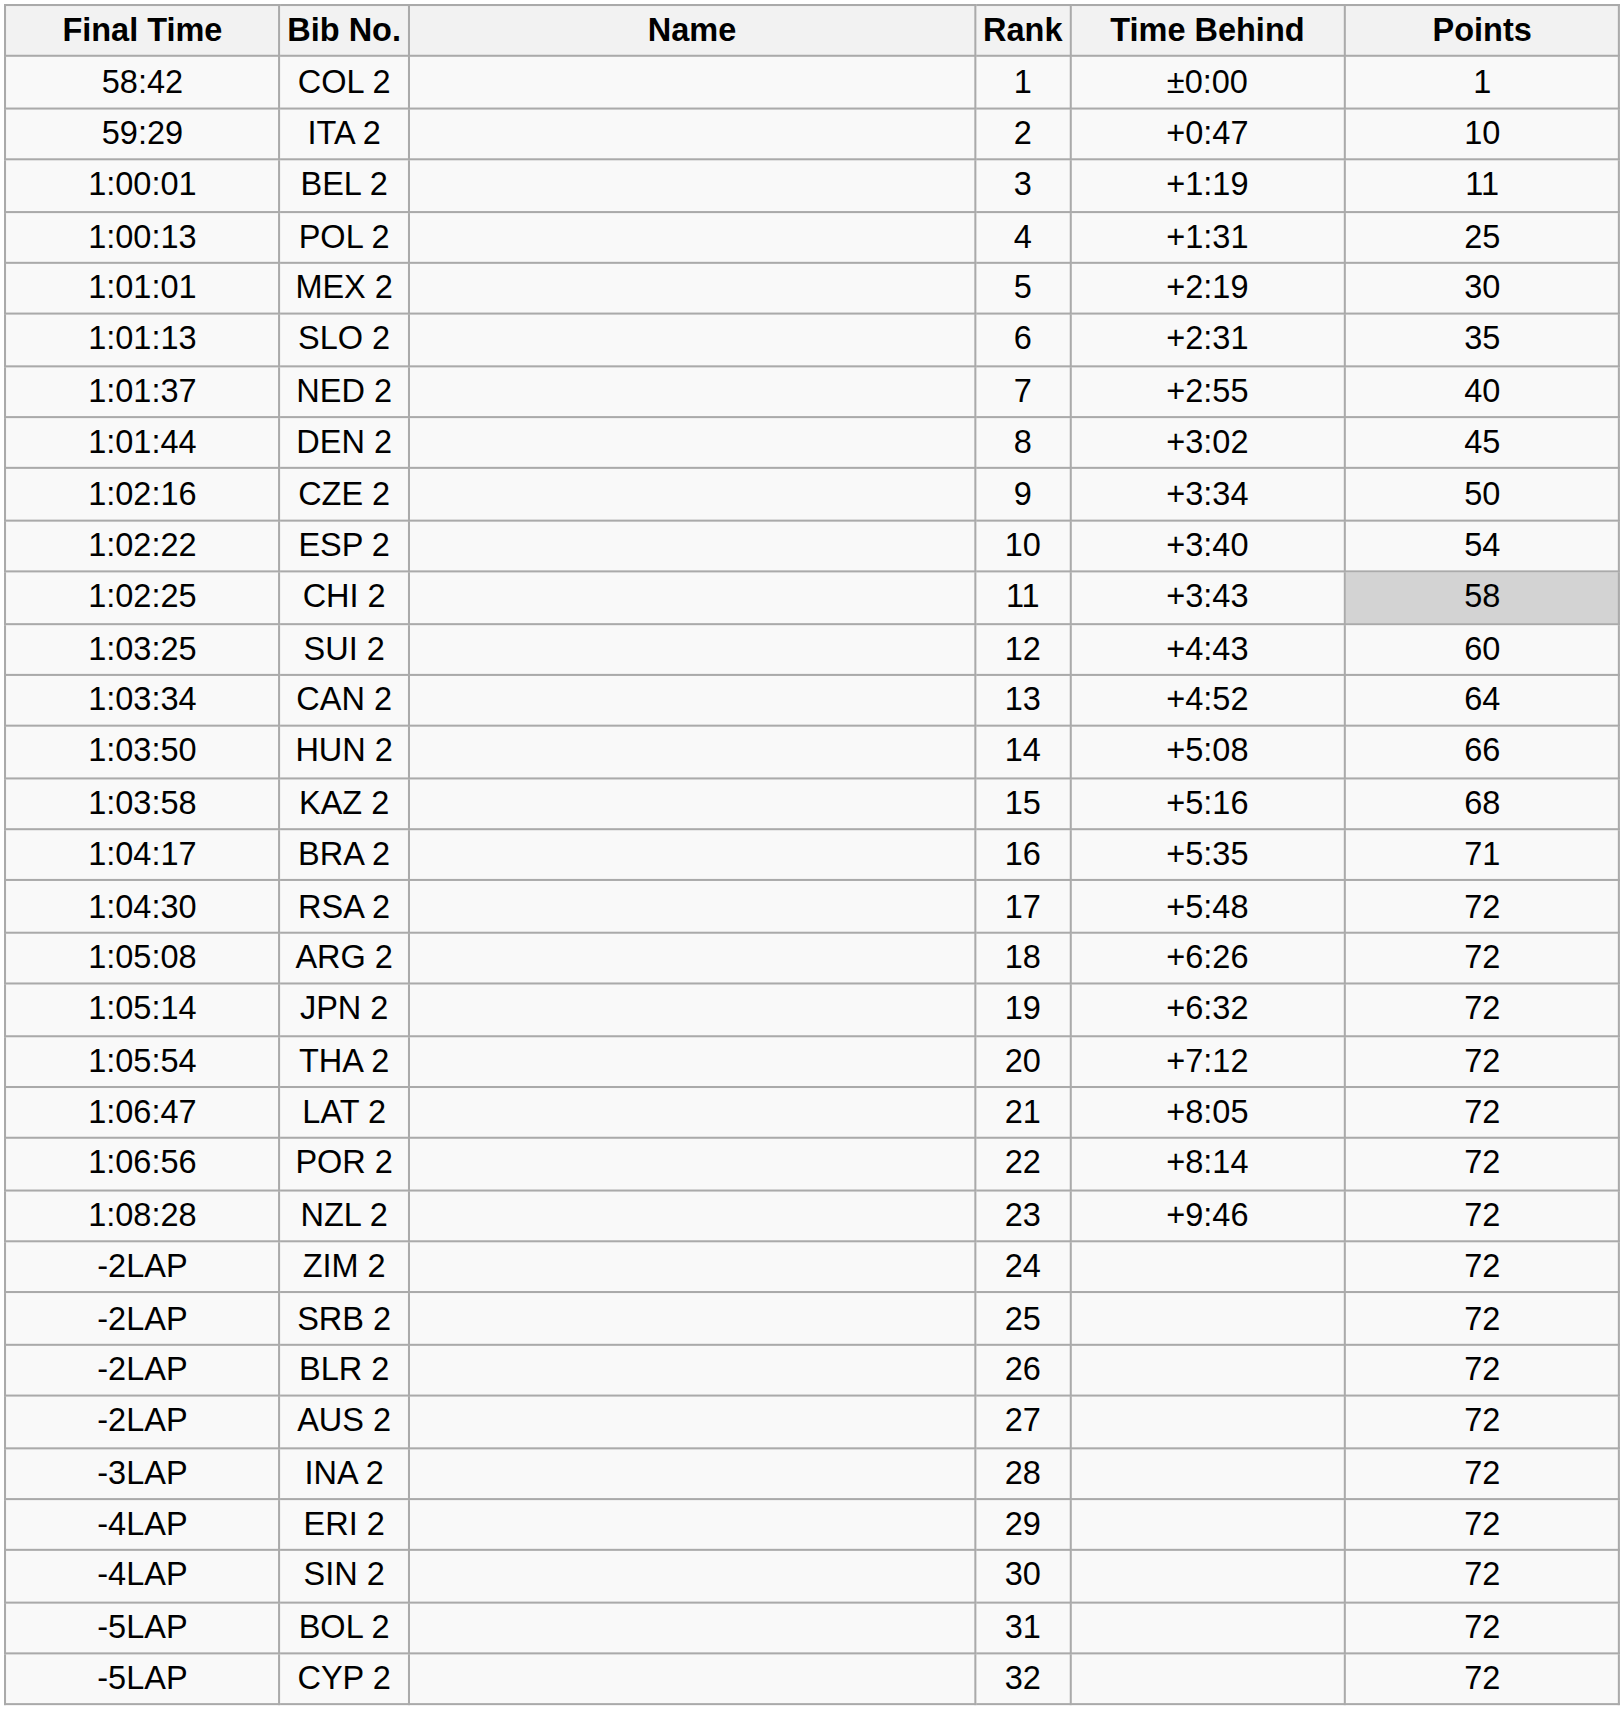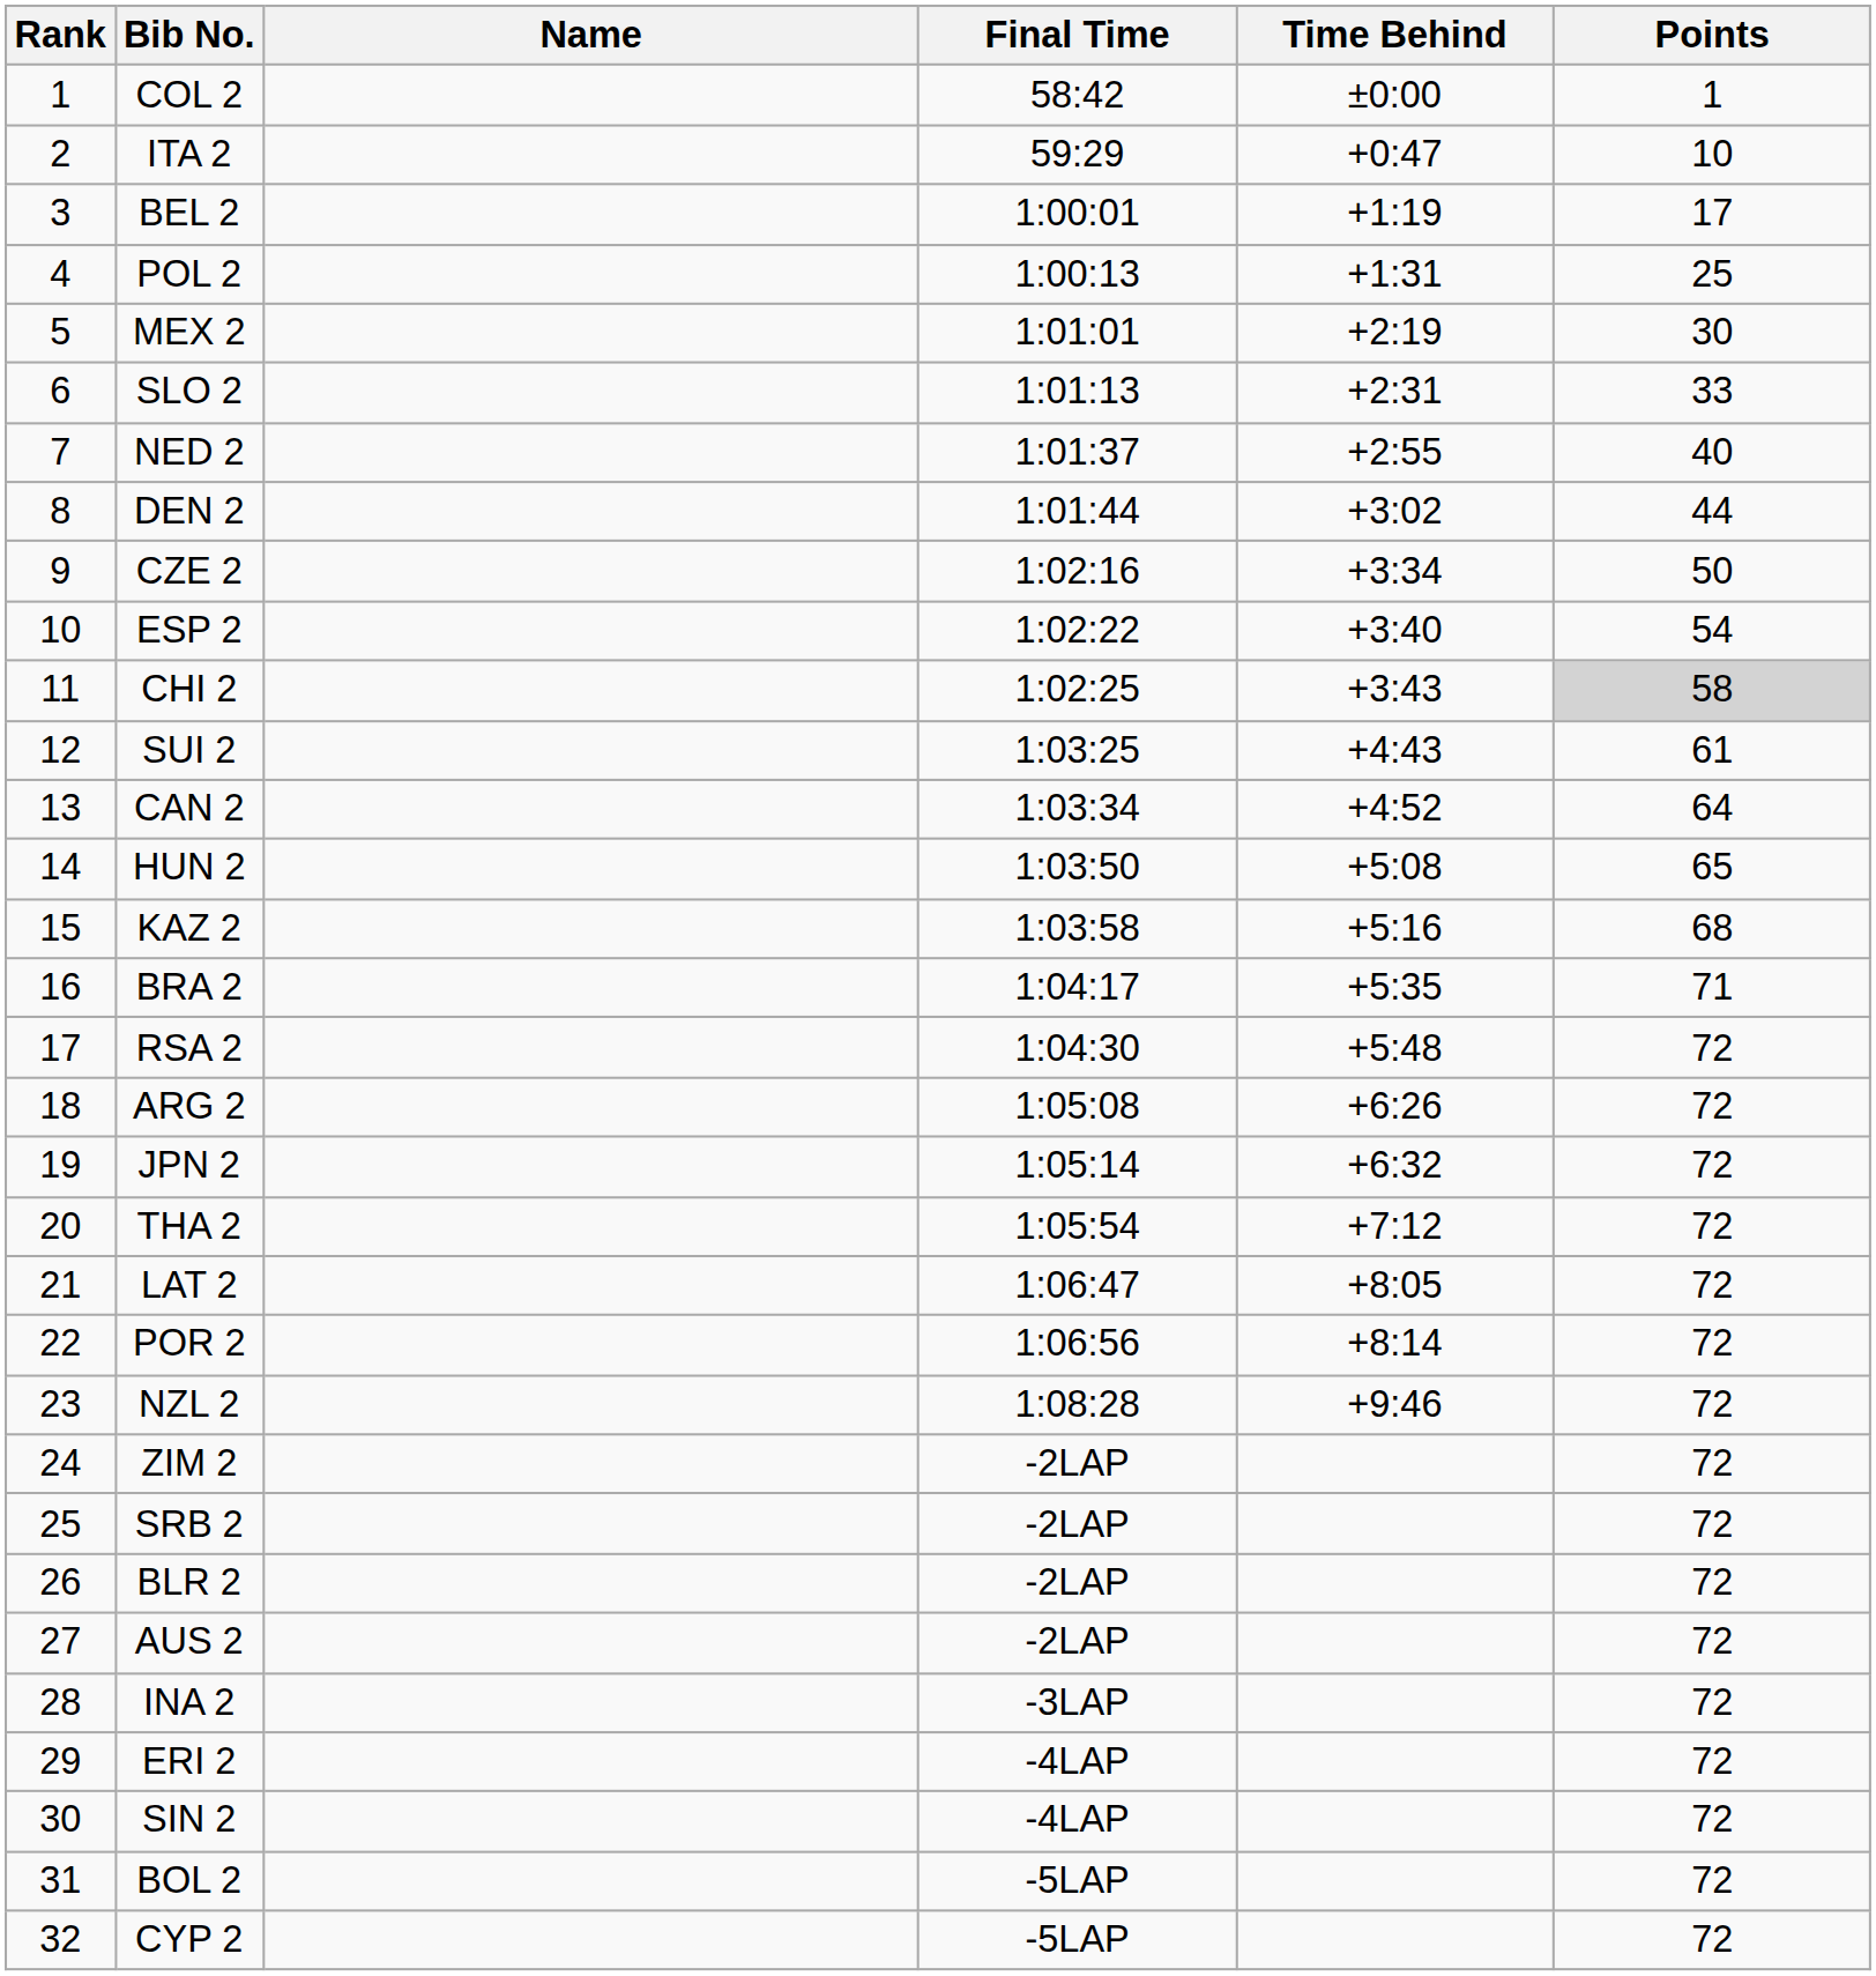columns swapped: Rank <-> Final Time
BEL 2 | Points: 11 -> 17
SLO 2 | Points: 35 -> 33
DEN 2 | Points: 45 -> 44
SUI 2 | Points: 60 -> 61
HUN 2 | Points: 66 -> 65
